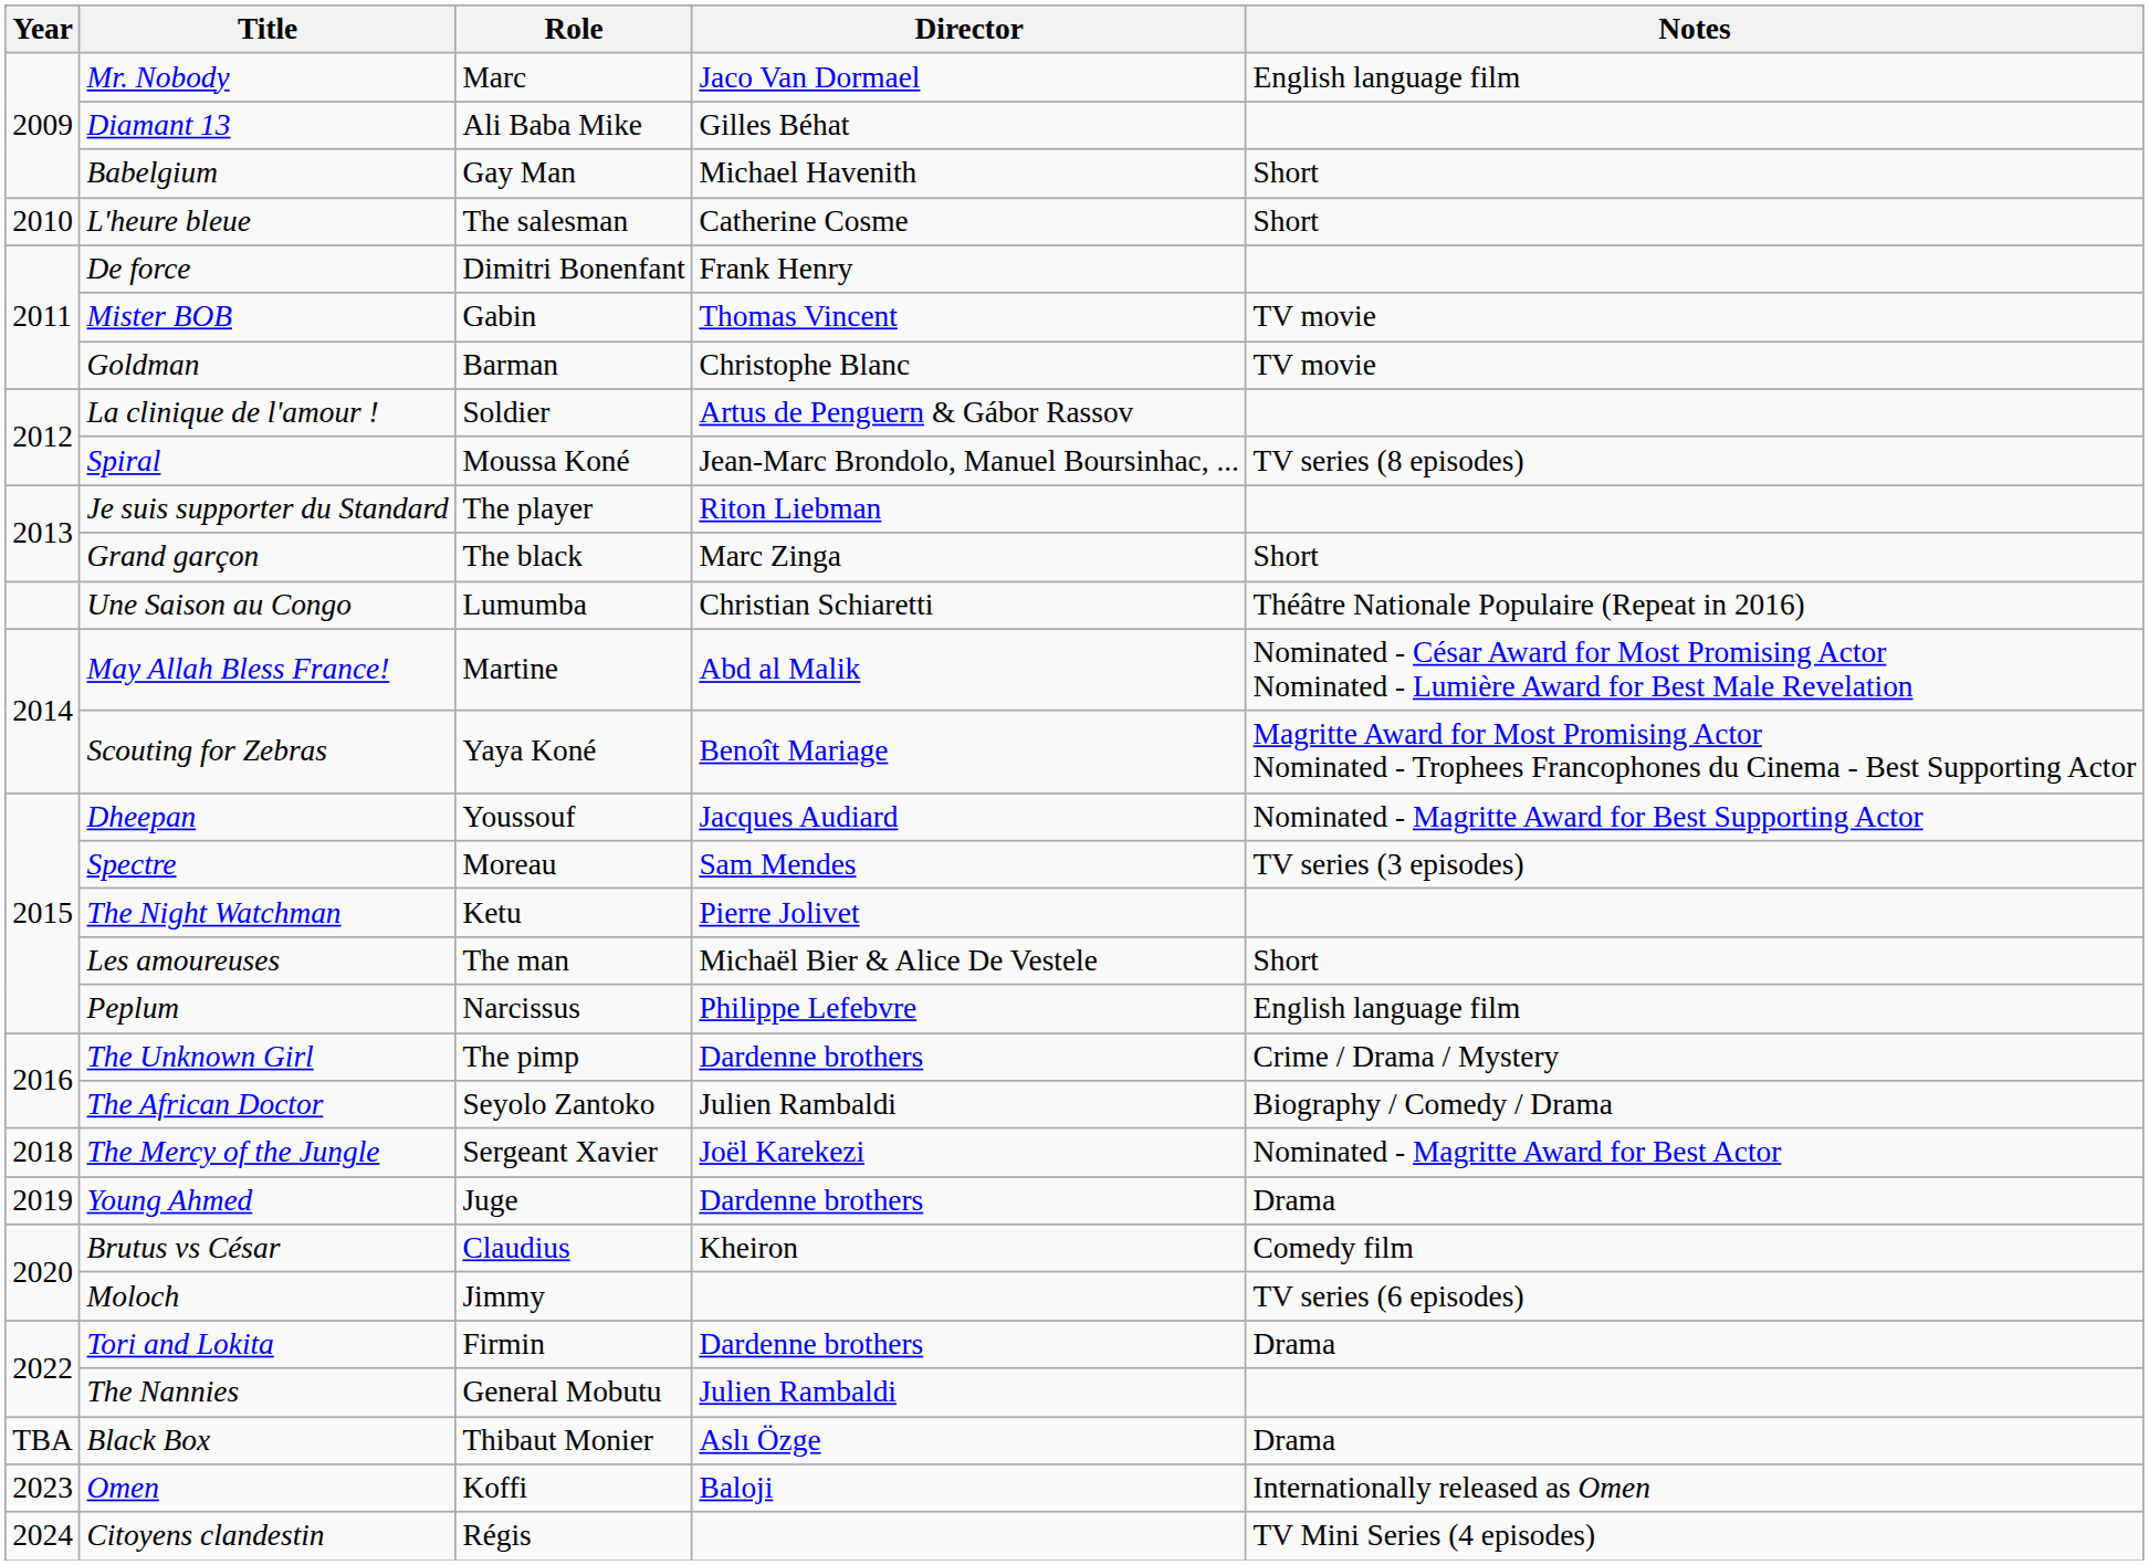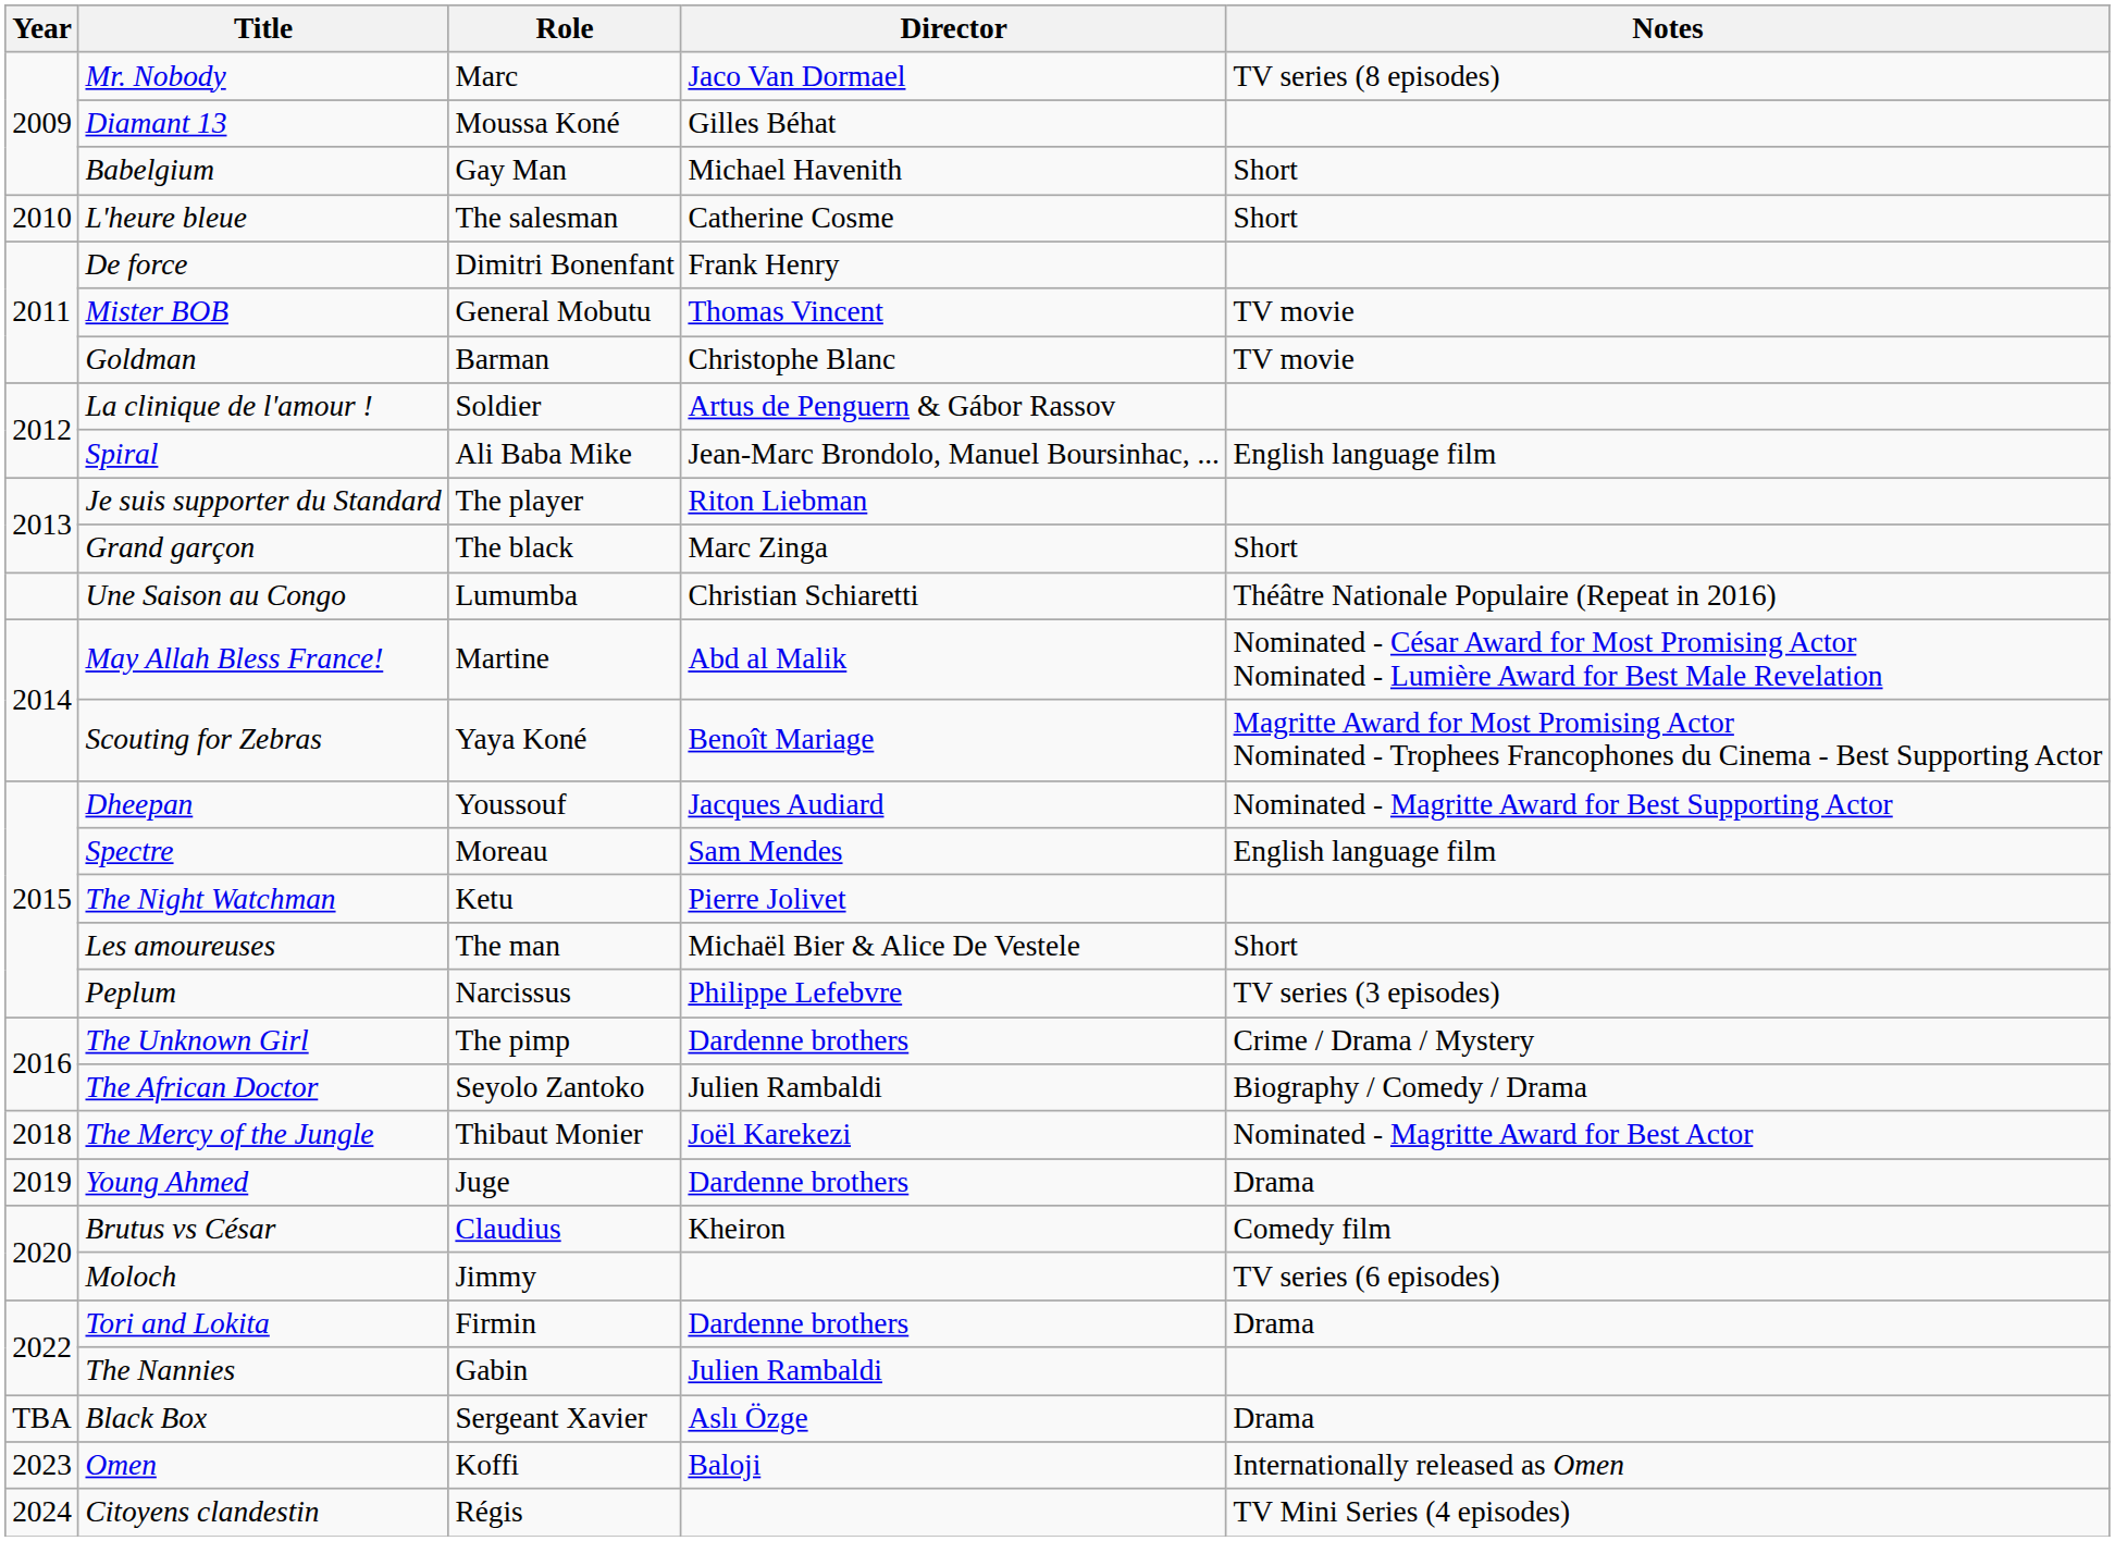Mr. Nobody | Notes: English language film -> TV series (8 episodes)
Diamant 13 | Role: Ali Baba Mike -> Moussa Koné
Mister BOB | Role: Gabin -> General Mobutu
Spiral | Role: Moussa Koné -> Ali Baba Mike
Spiral | Notes: TV series (8 episodes) -> English language film
Spectre | Notes: TV series (3 episodes) -> English language film
Peplum | Notes: English language film -> TV series (3 episodes)
The Mercy of the Jungle | Role: Sergeant Xavier -> Thibaut Monier
The Nannies | Role: General Mobutu -> Gabin
Black Box | Role: Thibaut Monier -> Sergeant Xavier
